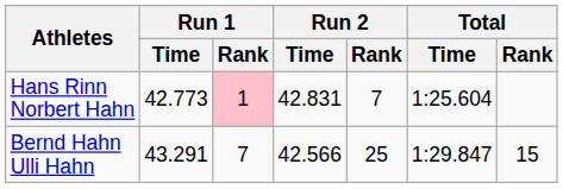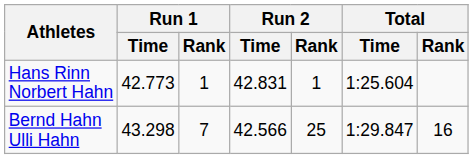Hans Rinn Norbert Hahn | Run 1 / Rank: pink background -> no background
Hans Rinn Norbert Hahn | Run 2 / Rank: 7 -> 1
Bernd Hahn Ulli Hahn | Run 1 / Time: 43.291 -> 43.298
Bernd Hahn Ulli Hahn | Total / Rank: 15 -> 16
